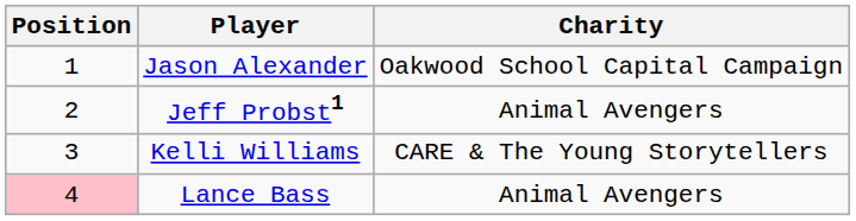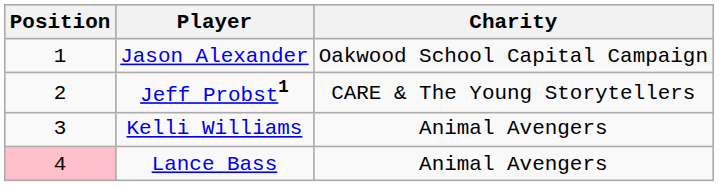Jeff Probst1 | Charity: Animal Avengers -> CARE & The Young Storytellers
Kelli Williams | Charity: CARE & The Young Storytellers -> Animal Avengers
